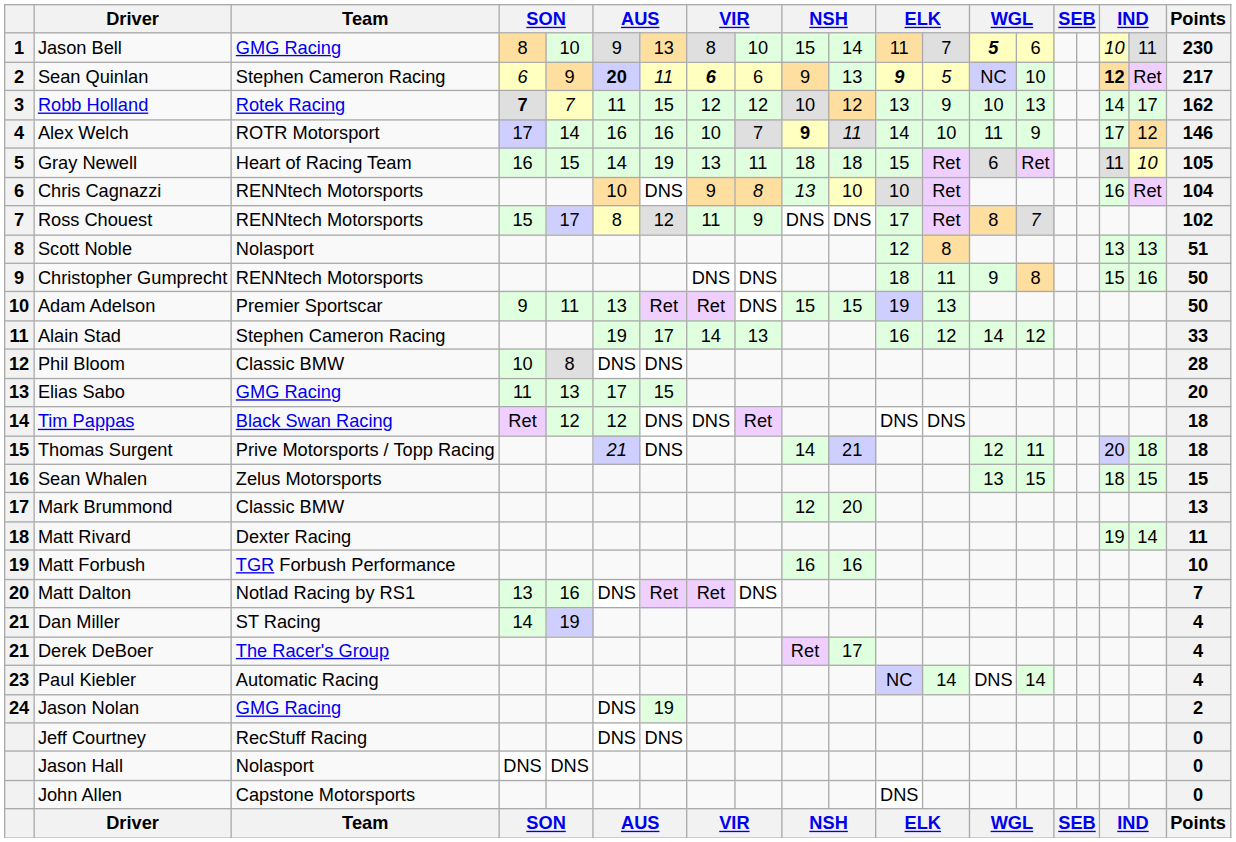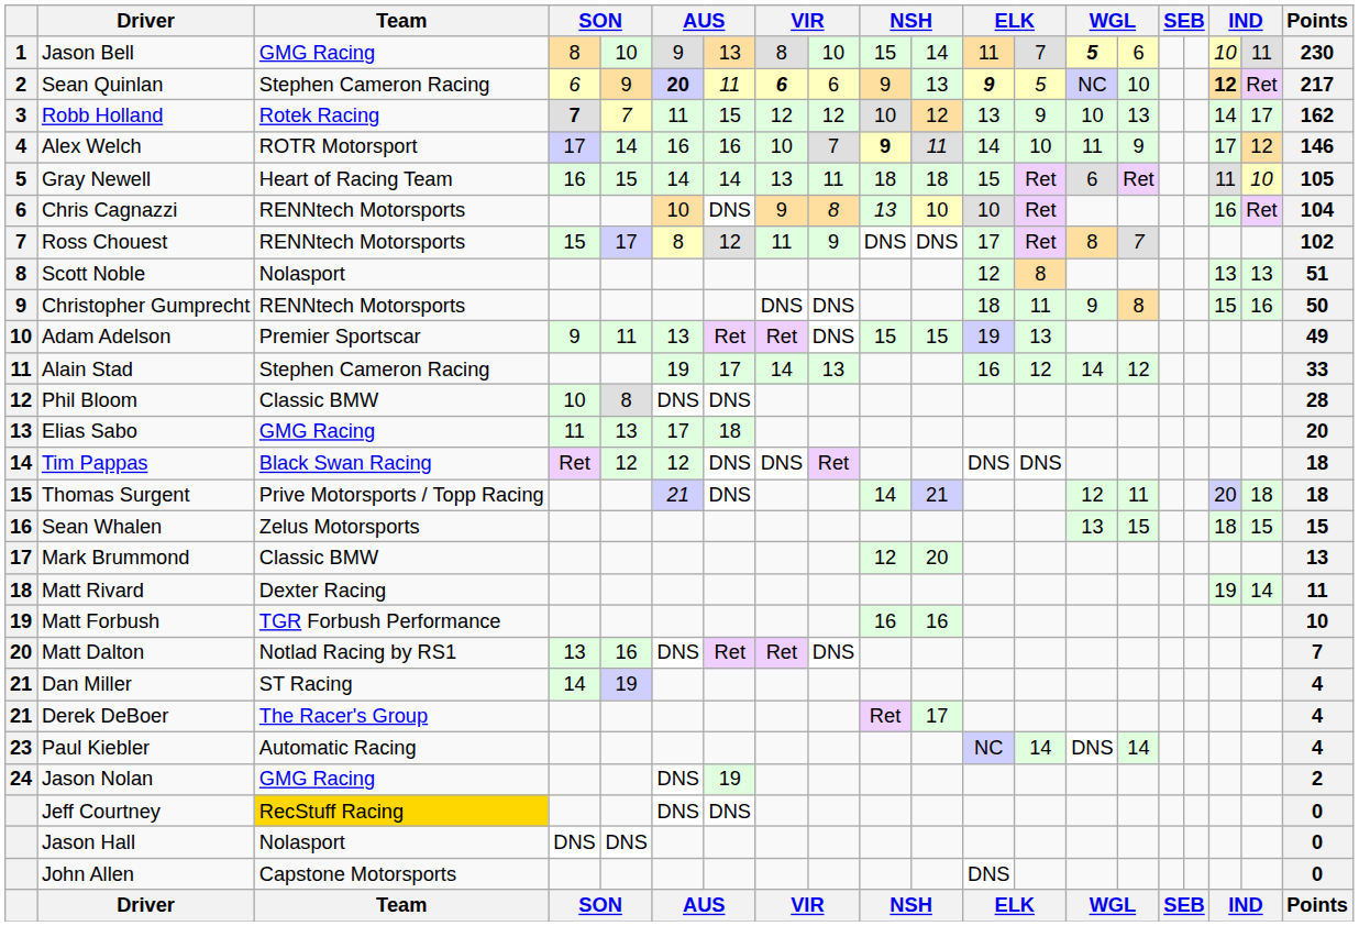Gray Newell | column 7: 19 -> 14
Adam Adelson | Points: 50 -> 49
Elias Sabo | column 7: 15 -> 18
Jeff Courtney | Team: no background -> gold background
